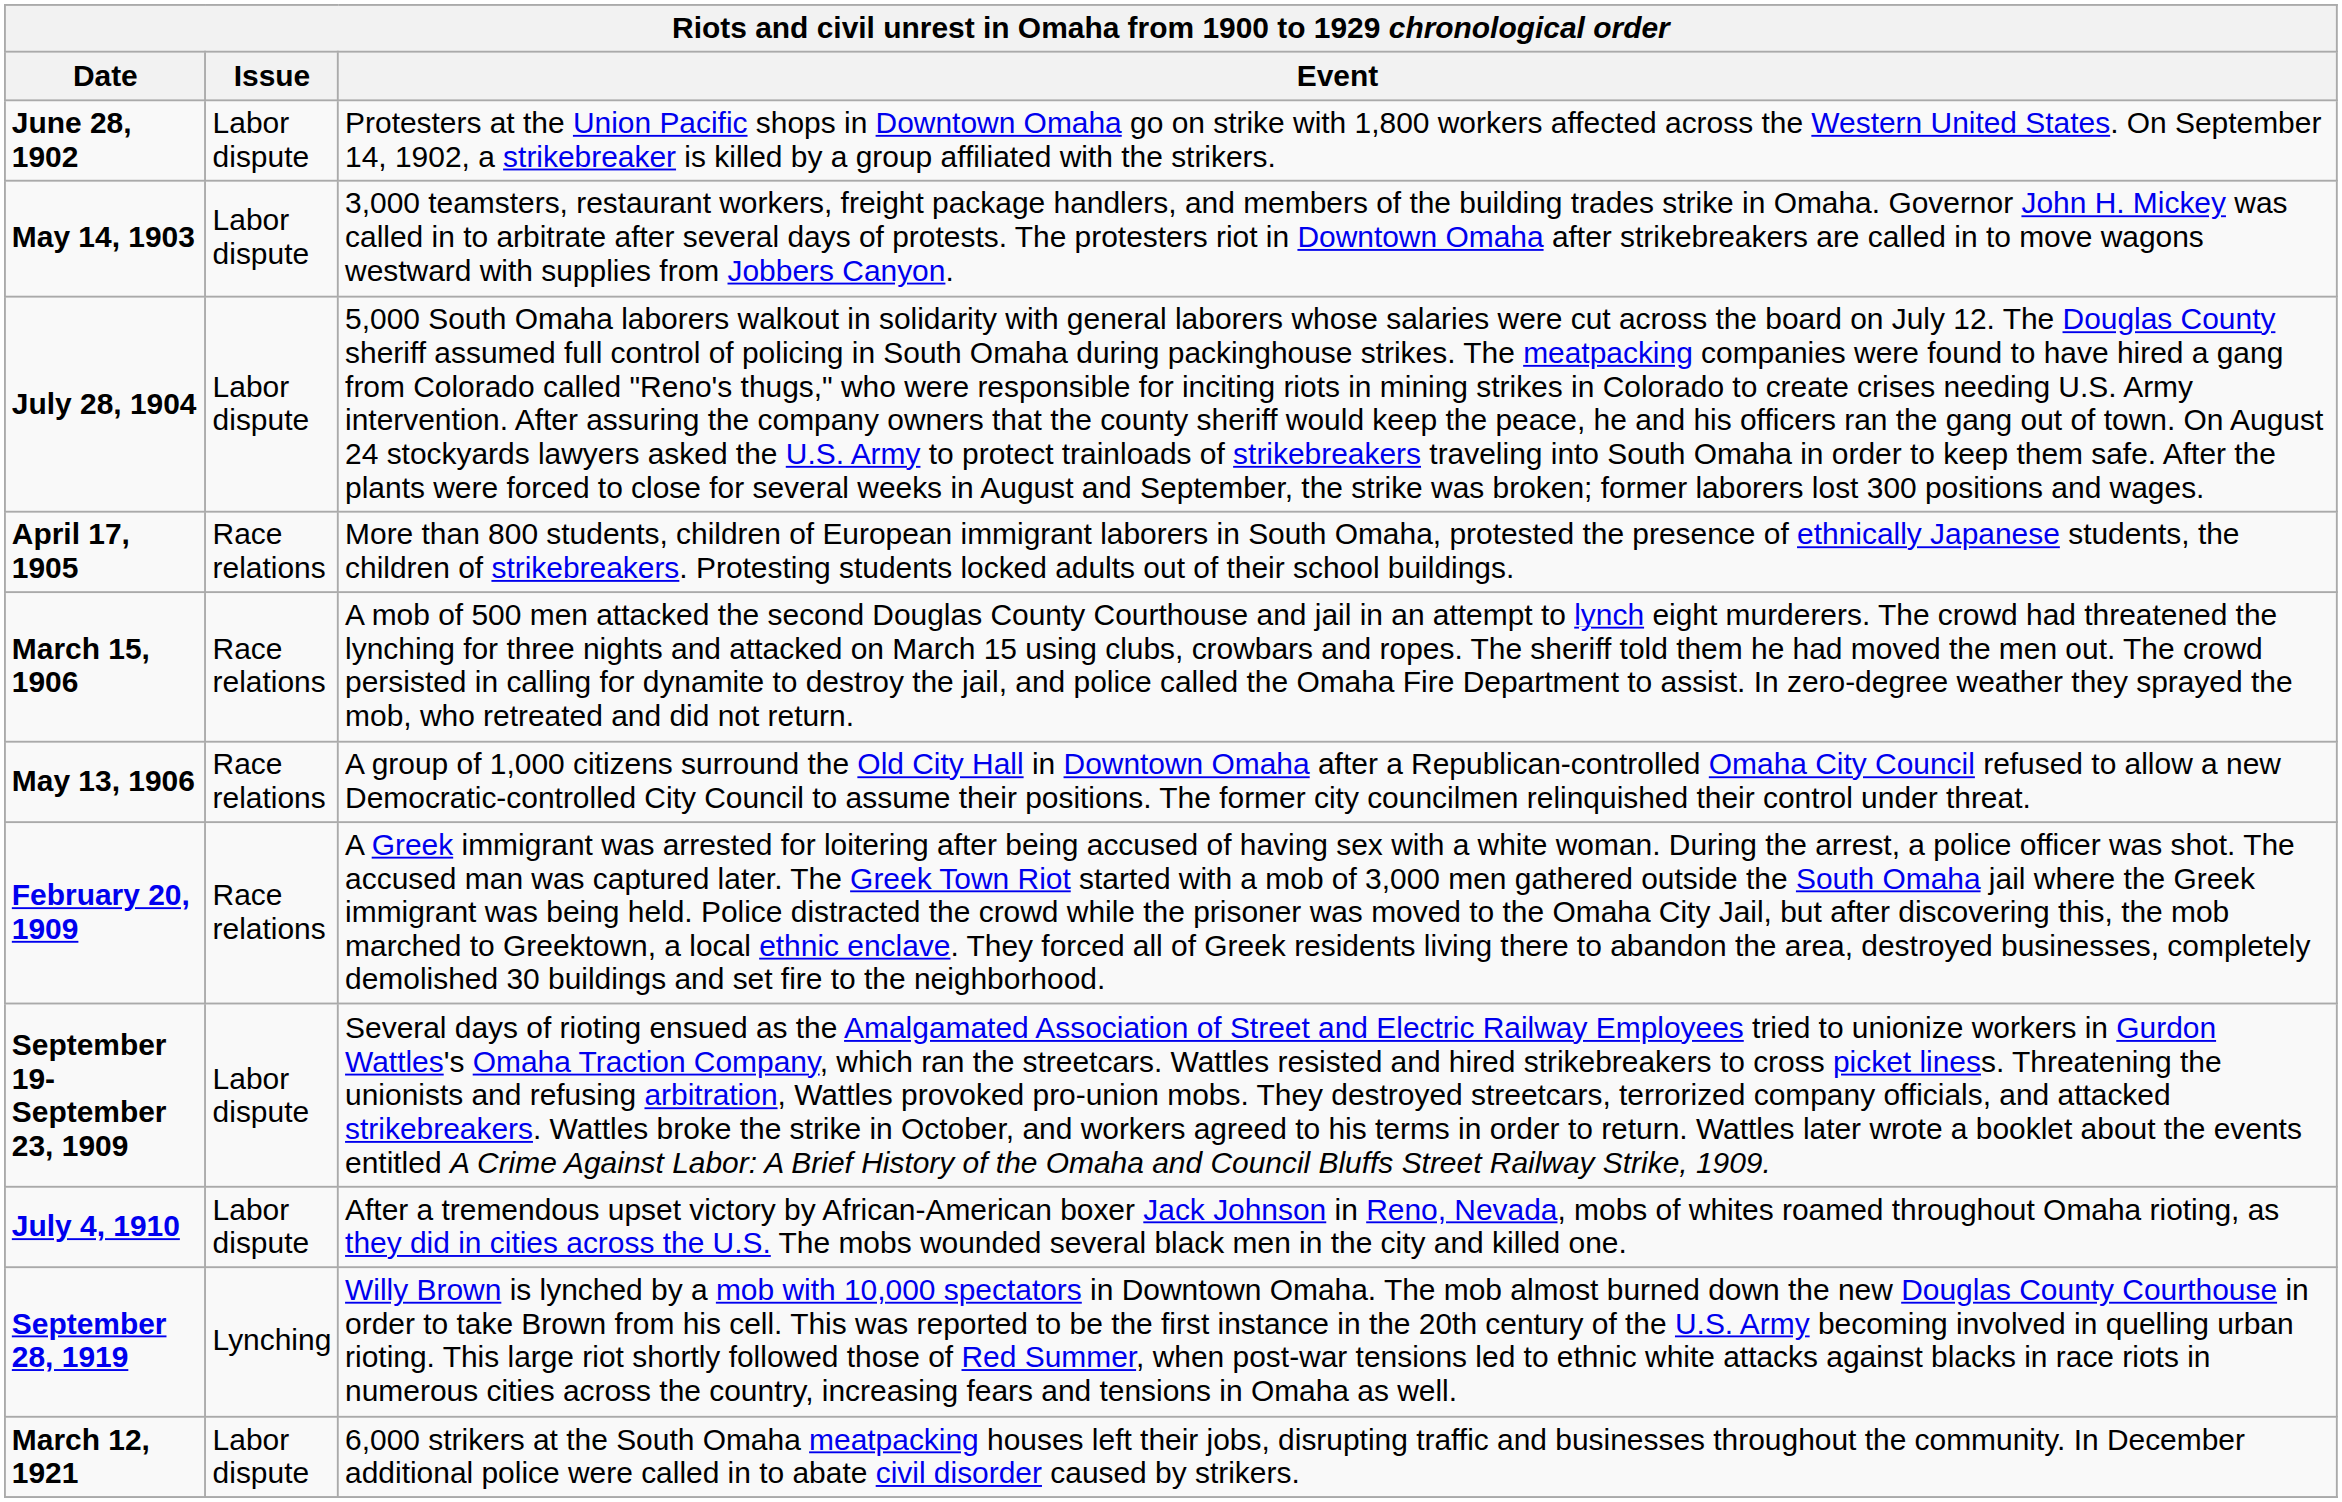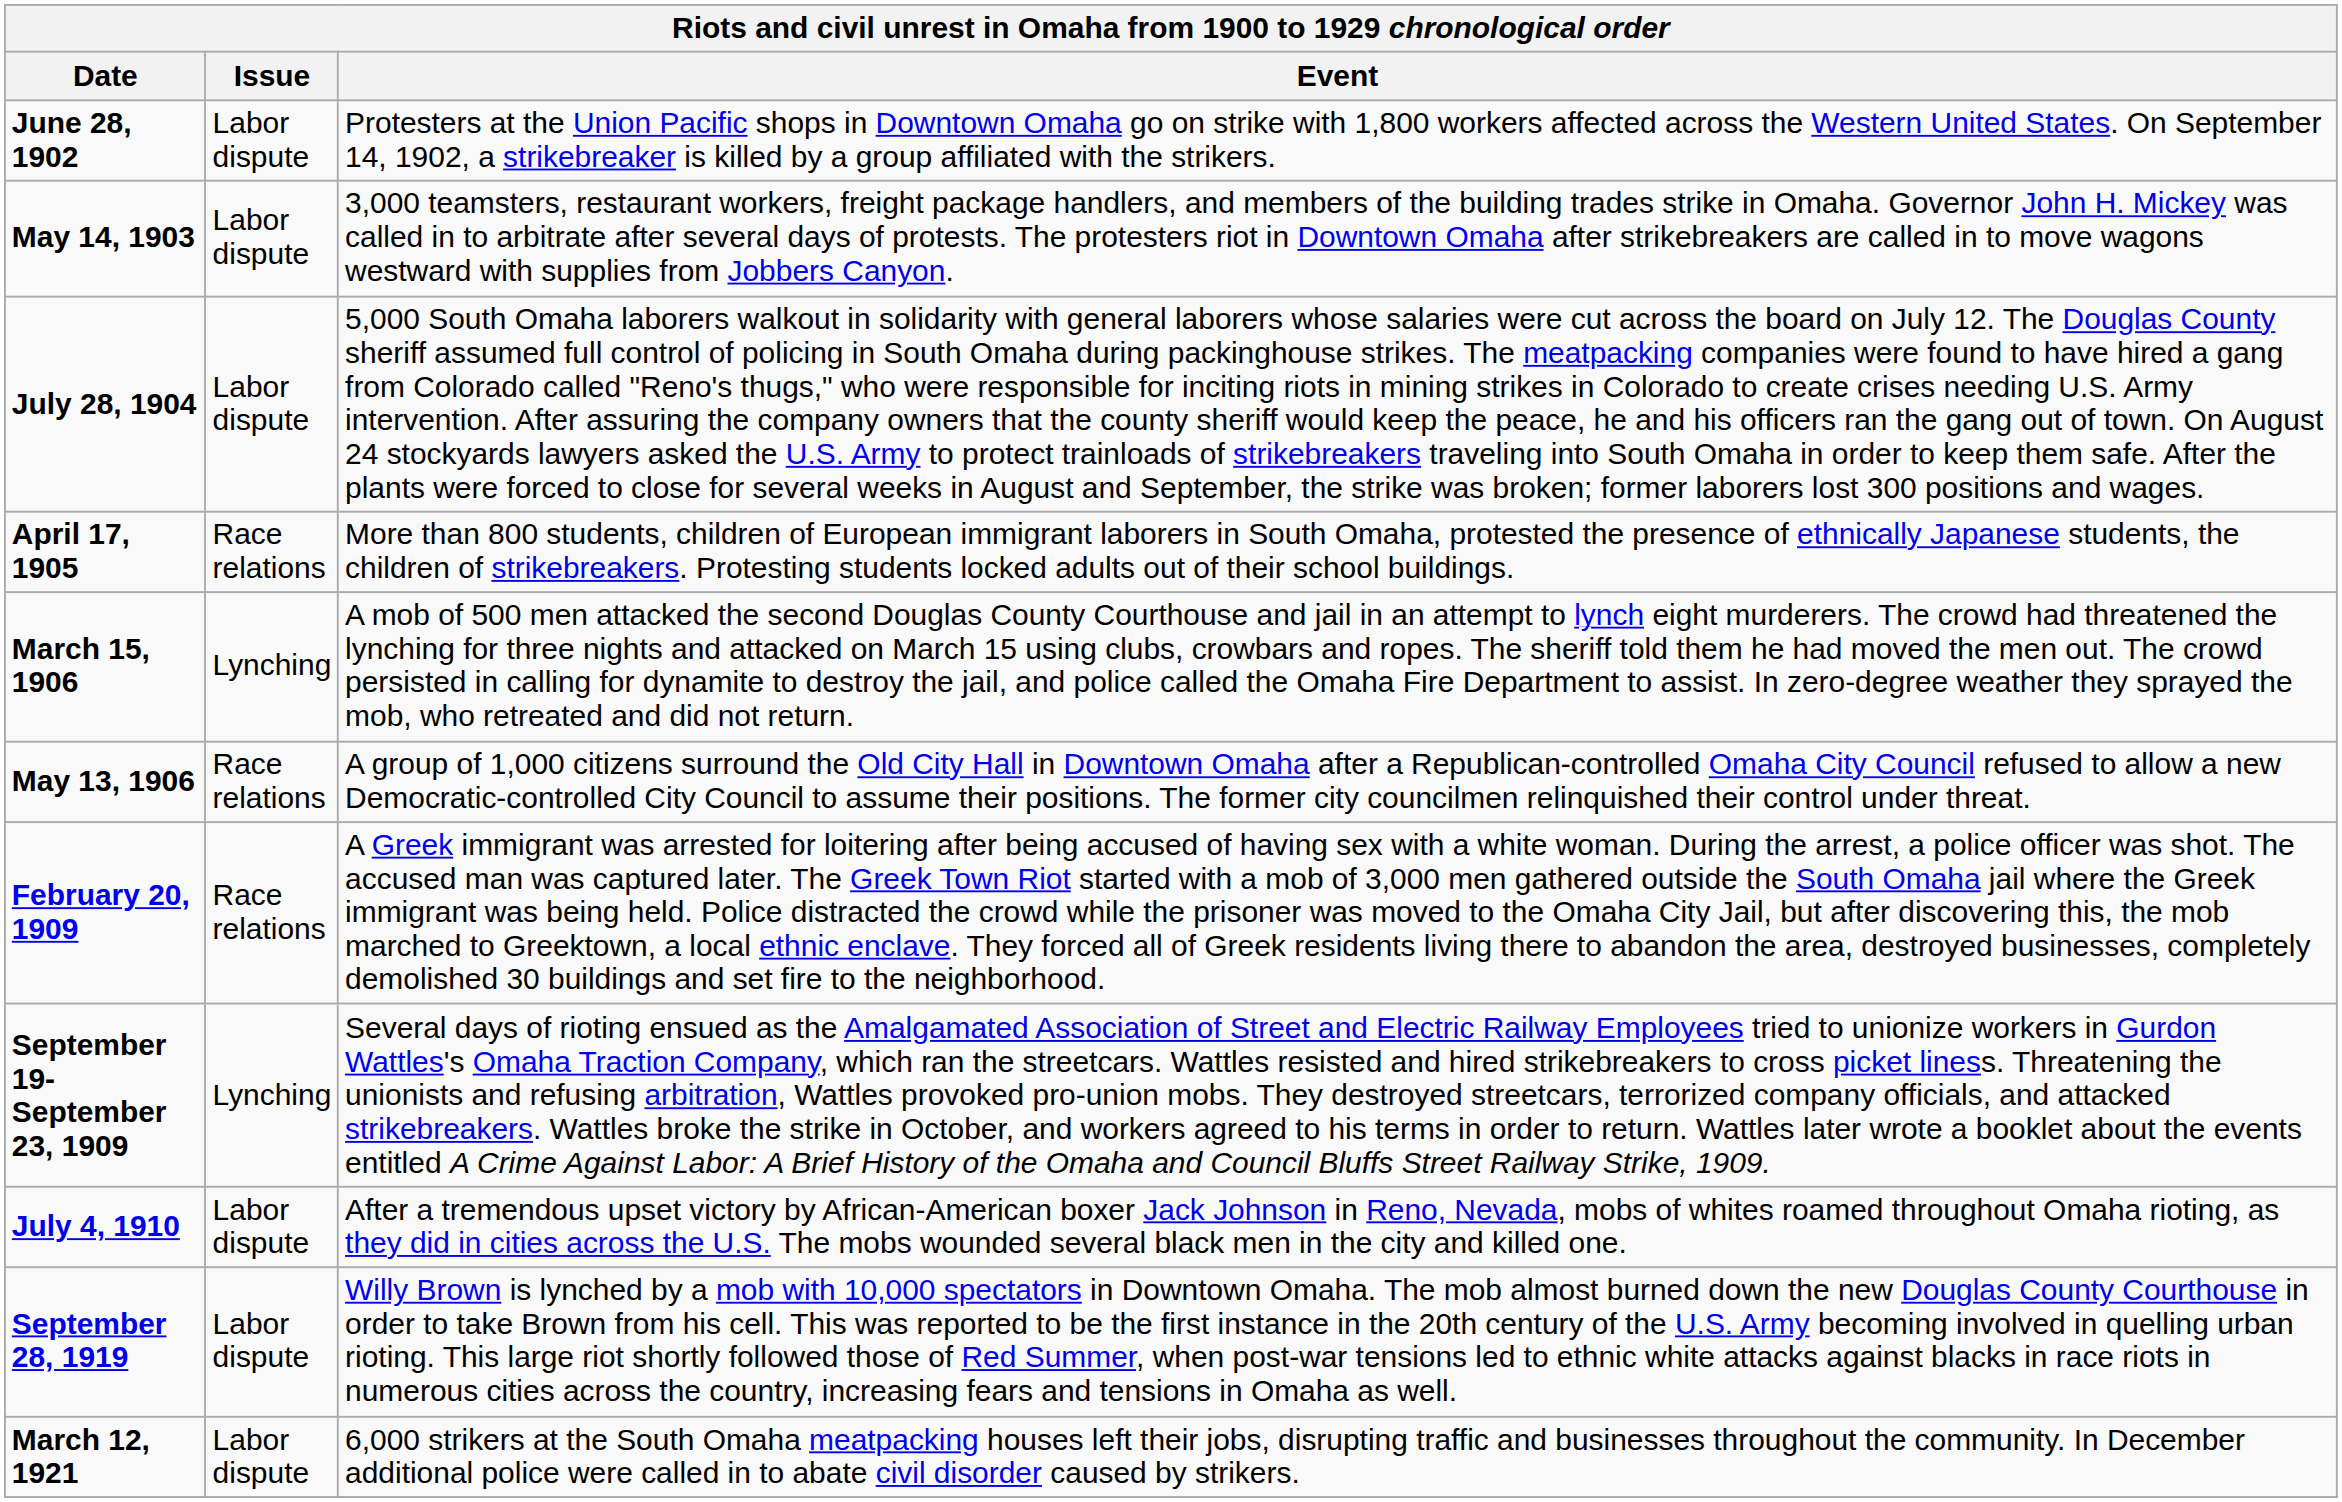March 15, 1906 | Issue: Race relations -> Lynching
September 19- September 23, 1909 | Issue: Labor dispute -> Lynching
September 28, 1919 | Issue: Lynching -> Labor dispute
